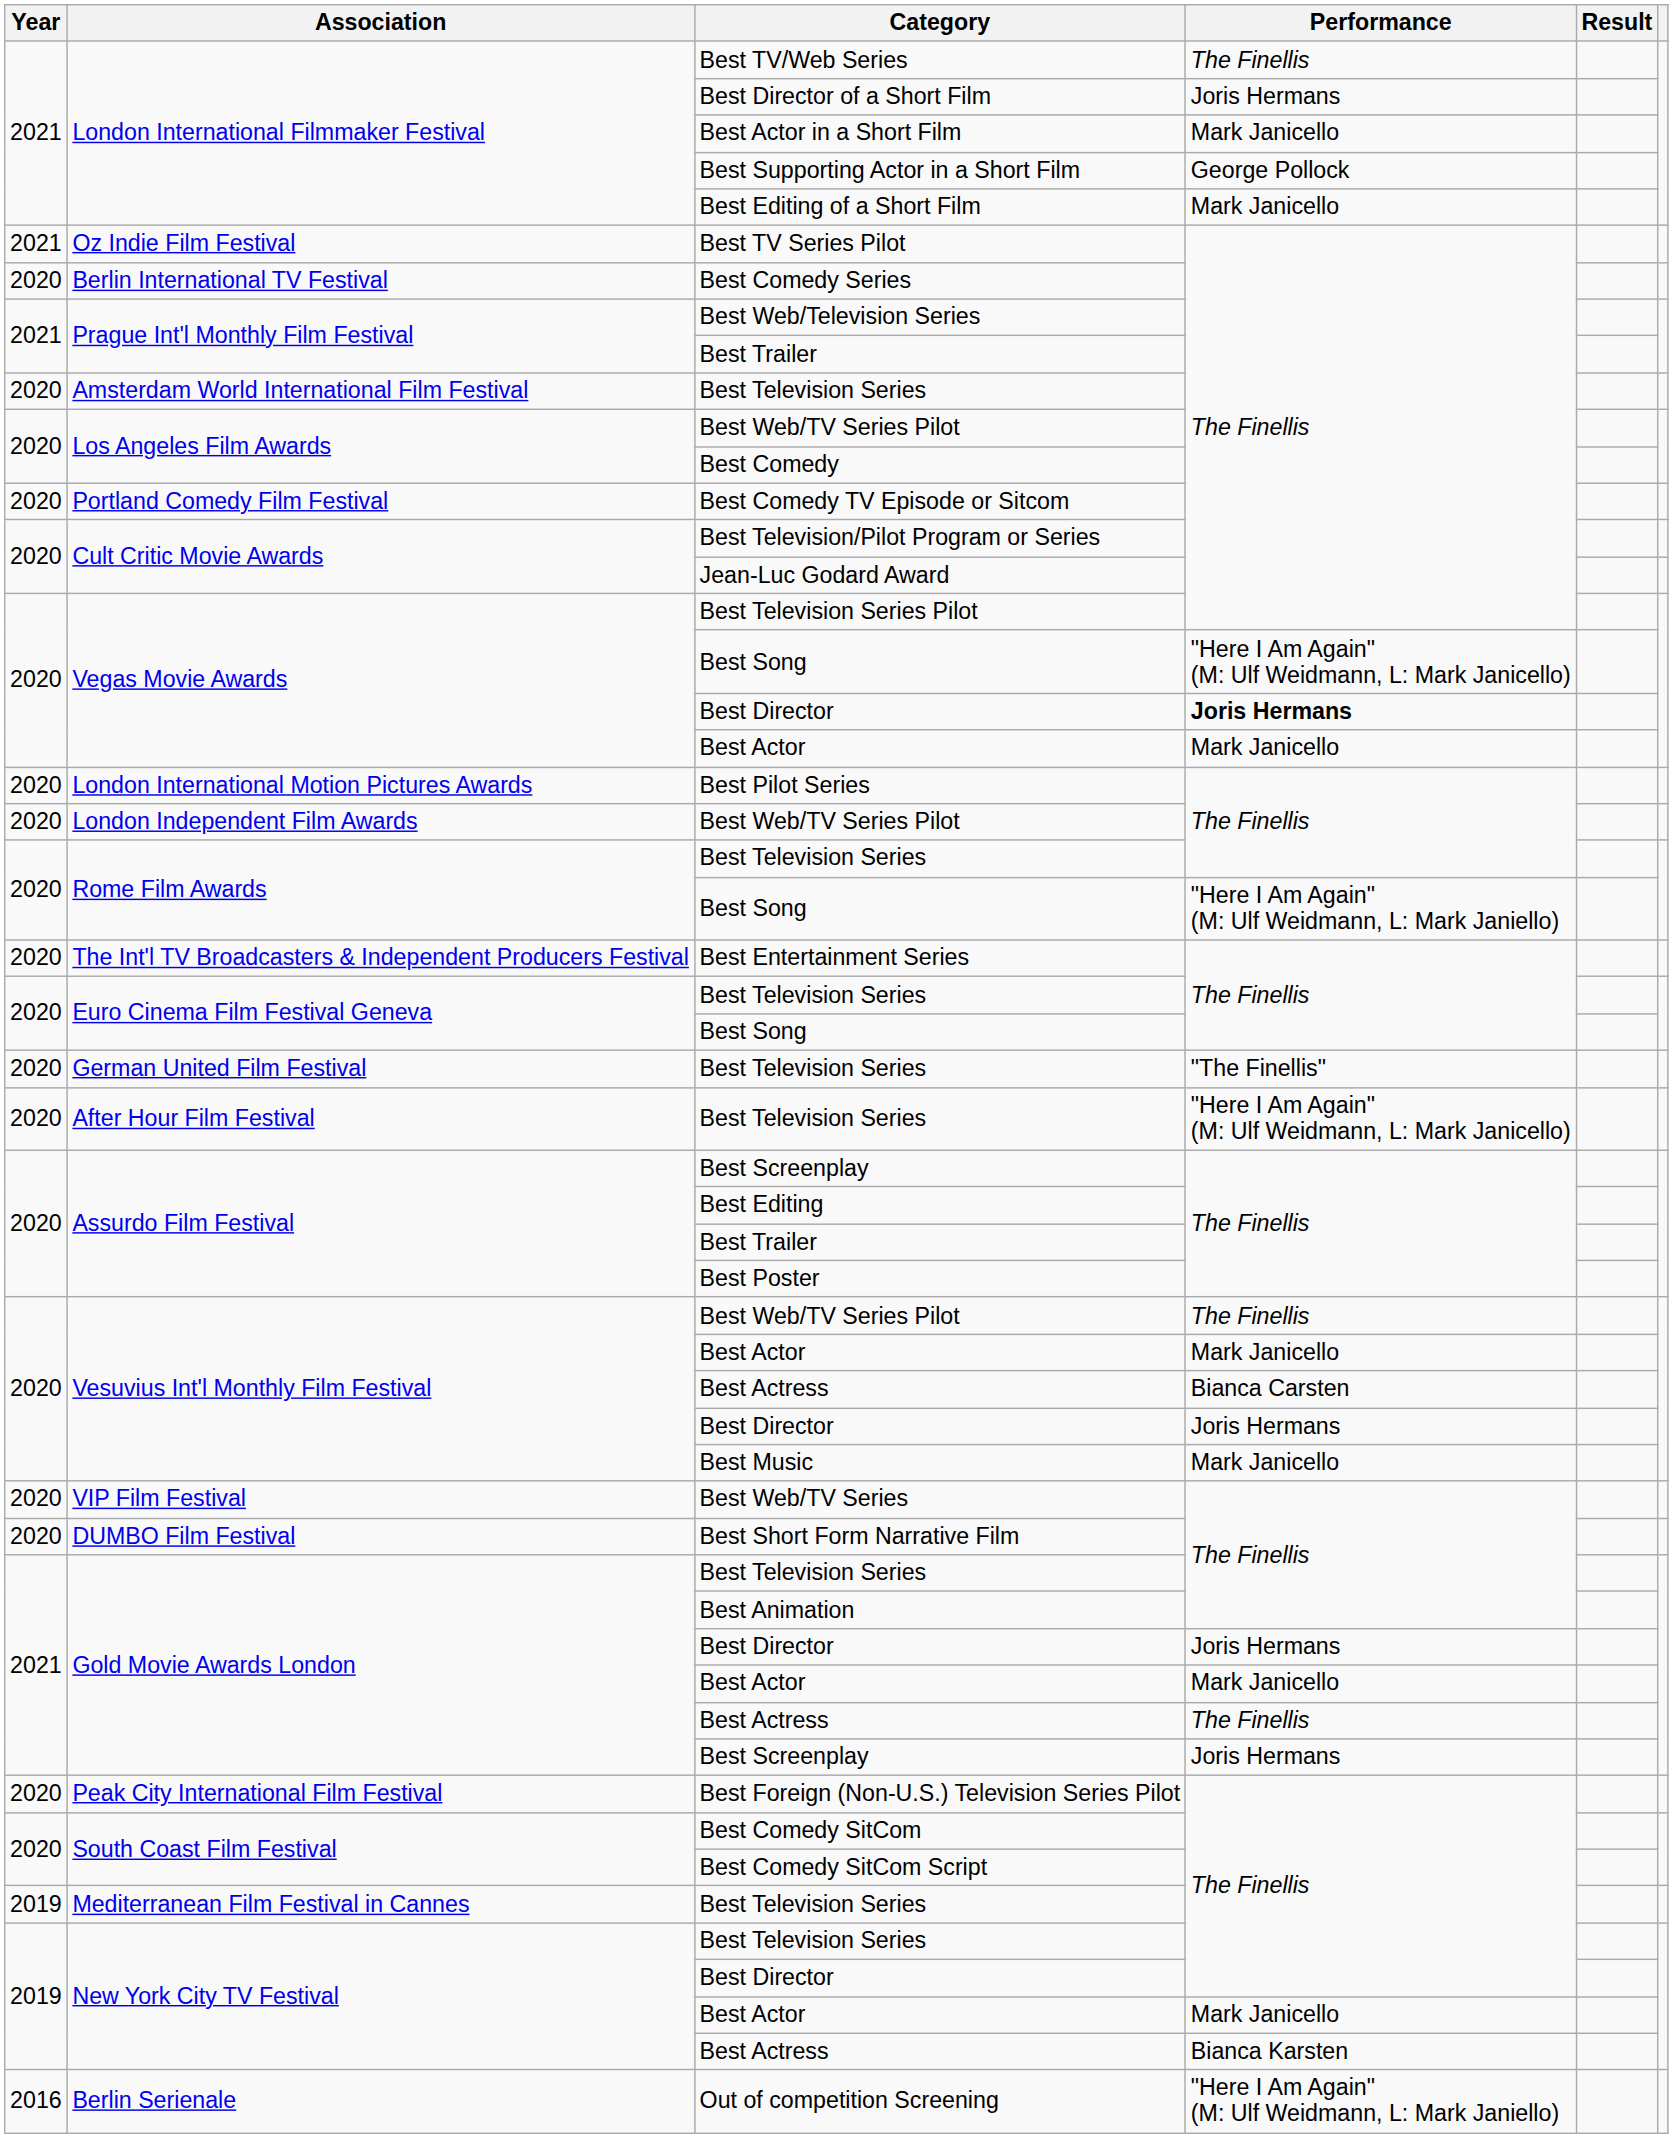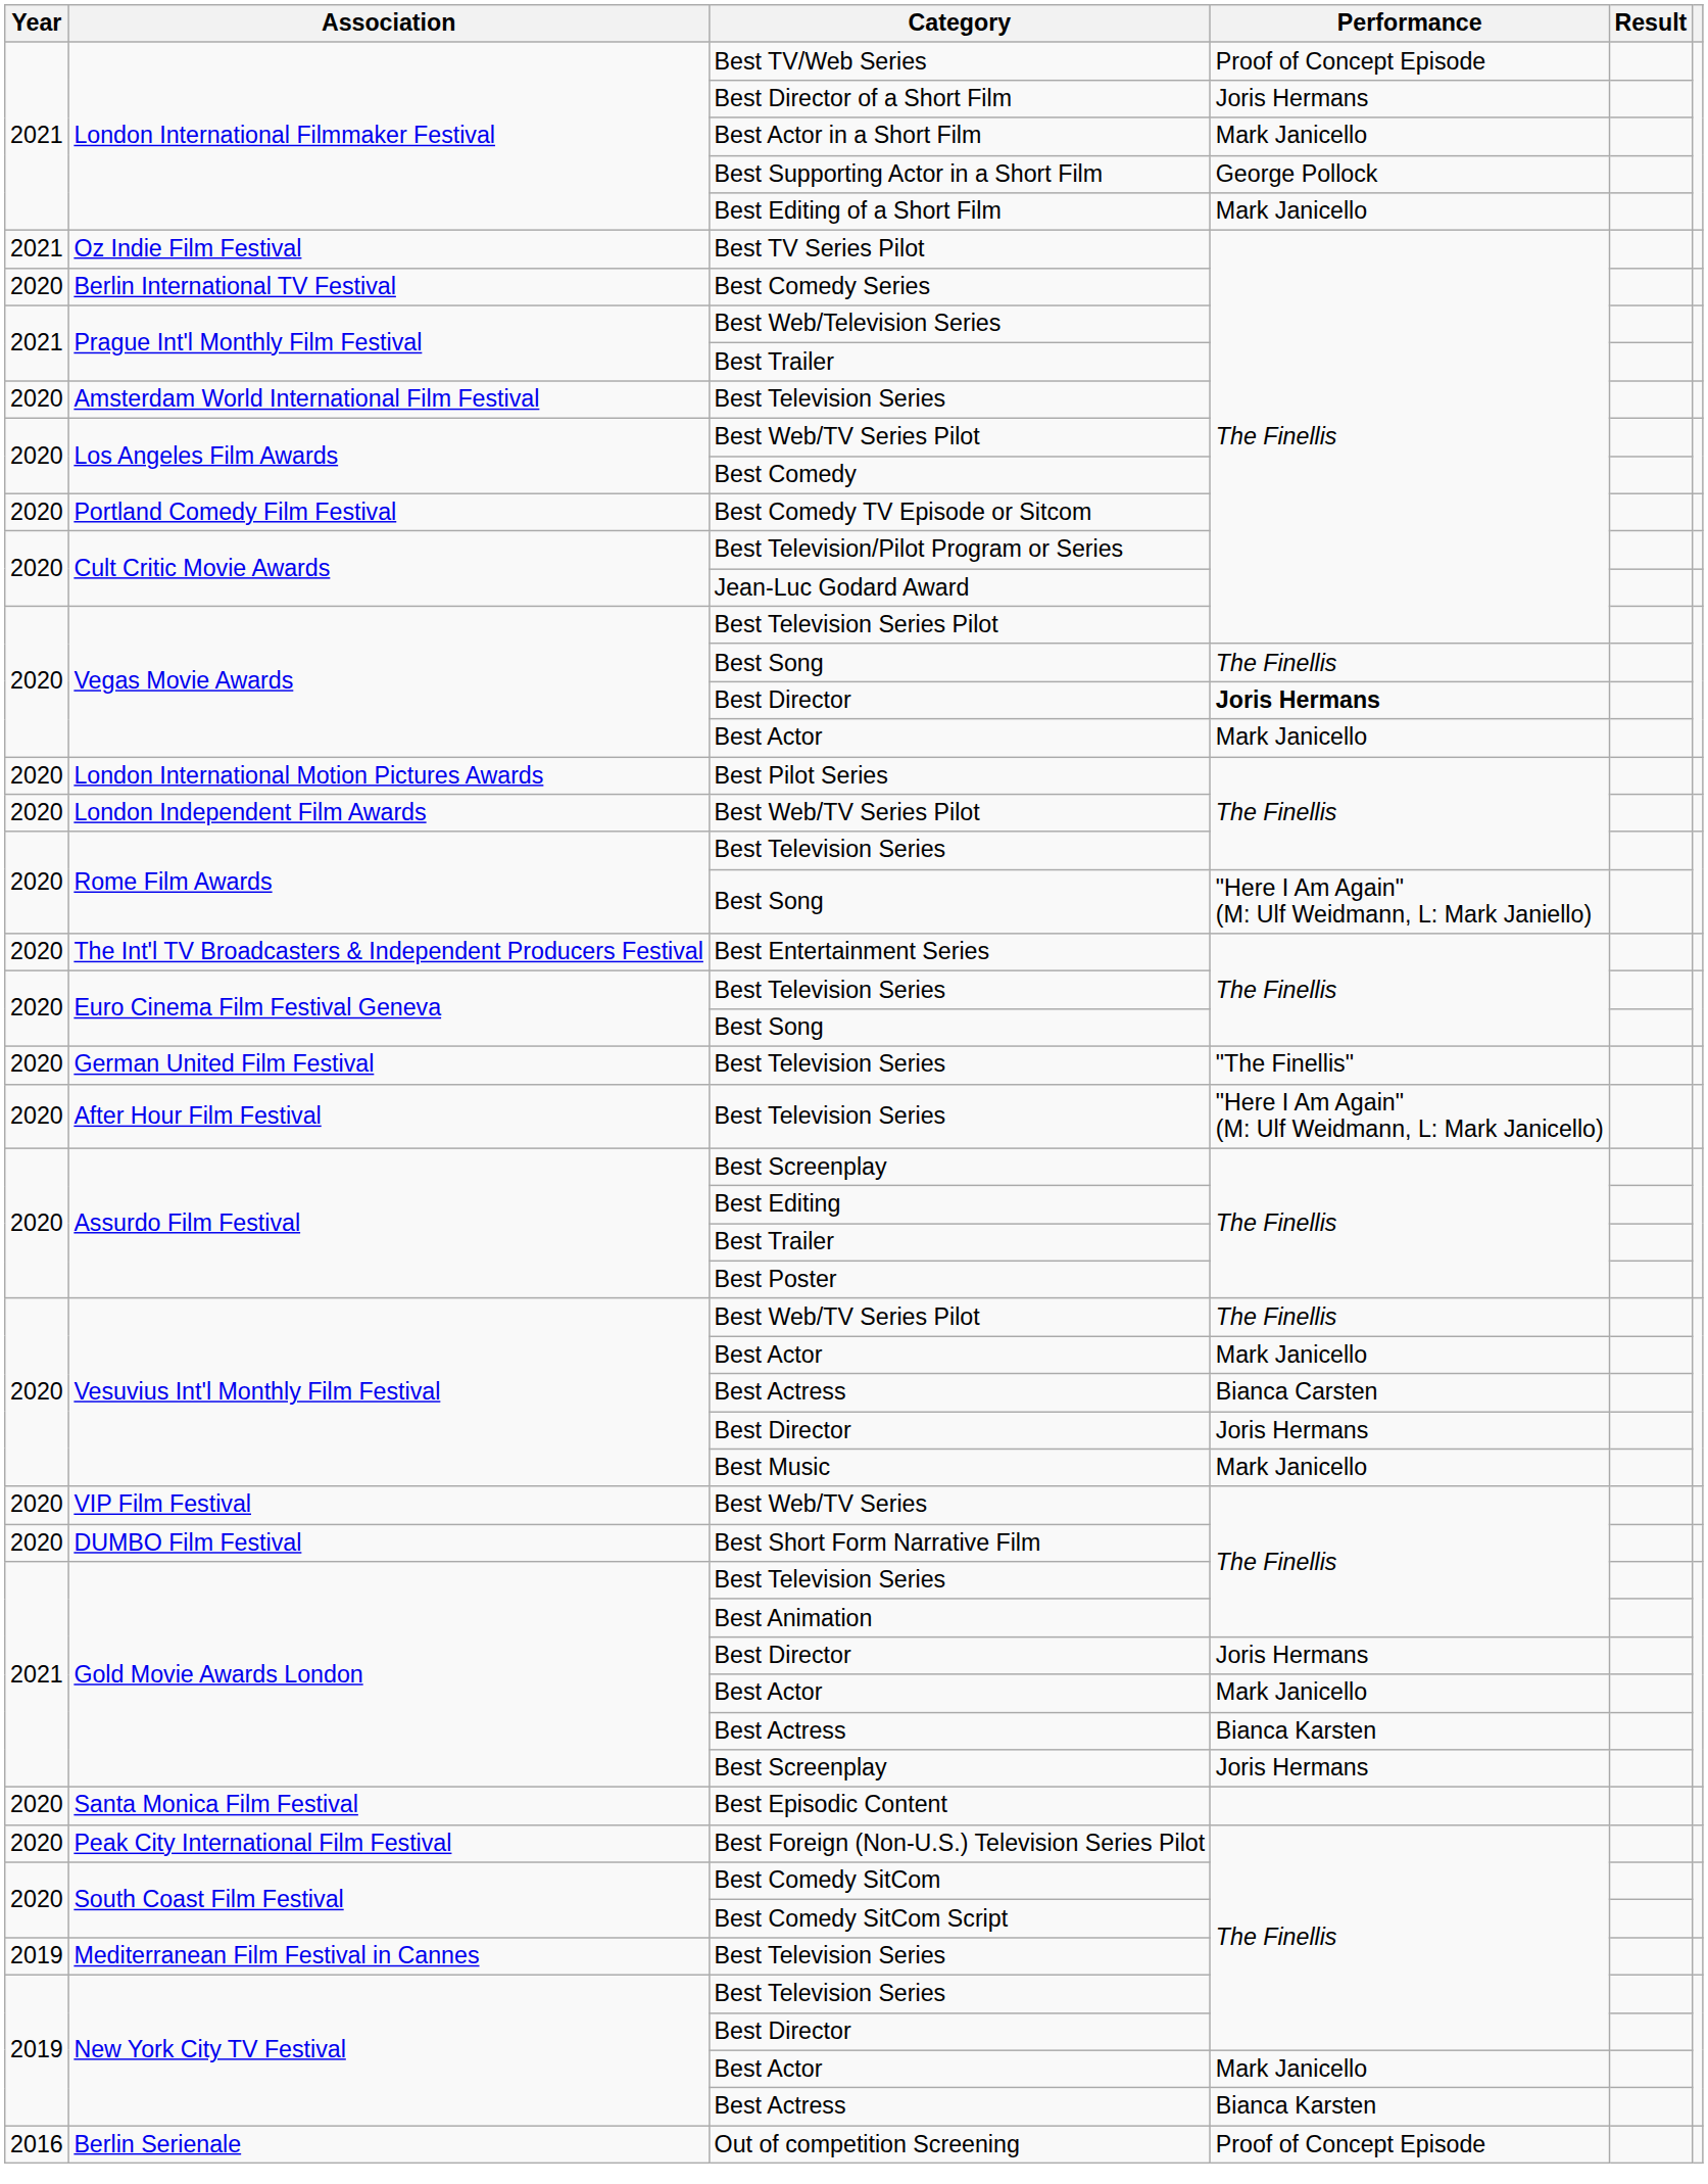Best TV/Web Series | Performance: The Finellis -> Proof of Concept Episode
Vegas Movie Awards / Best Song | Performance: "Here I Am Again" (M: Ulf Weidmann, L: Mark Janicello) -> The Finellis
Gold Movie Awards London / Best Actress | Performance: The Finellis -> Bianca Karsten
+ row: 2020 | Santa Monica Film Festival | Best Episodic Content
Out of competition Screening | Performance: "Here I Am Again" (M: Ulf Weidmann, L: Mark Janiello) -> Proof of Concept Episode
